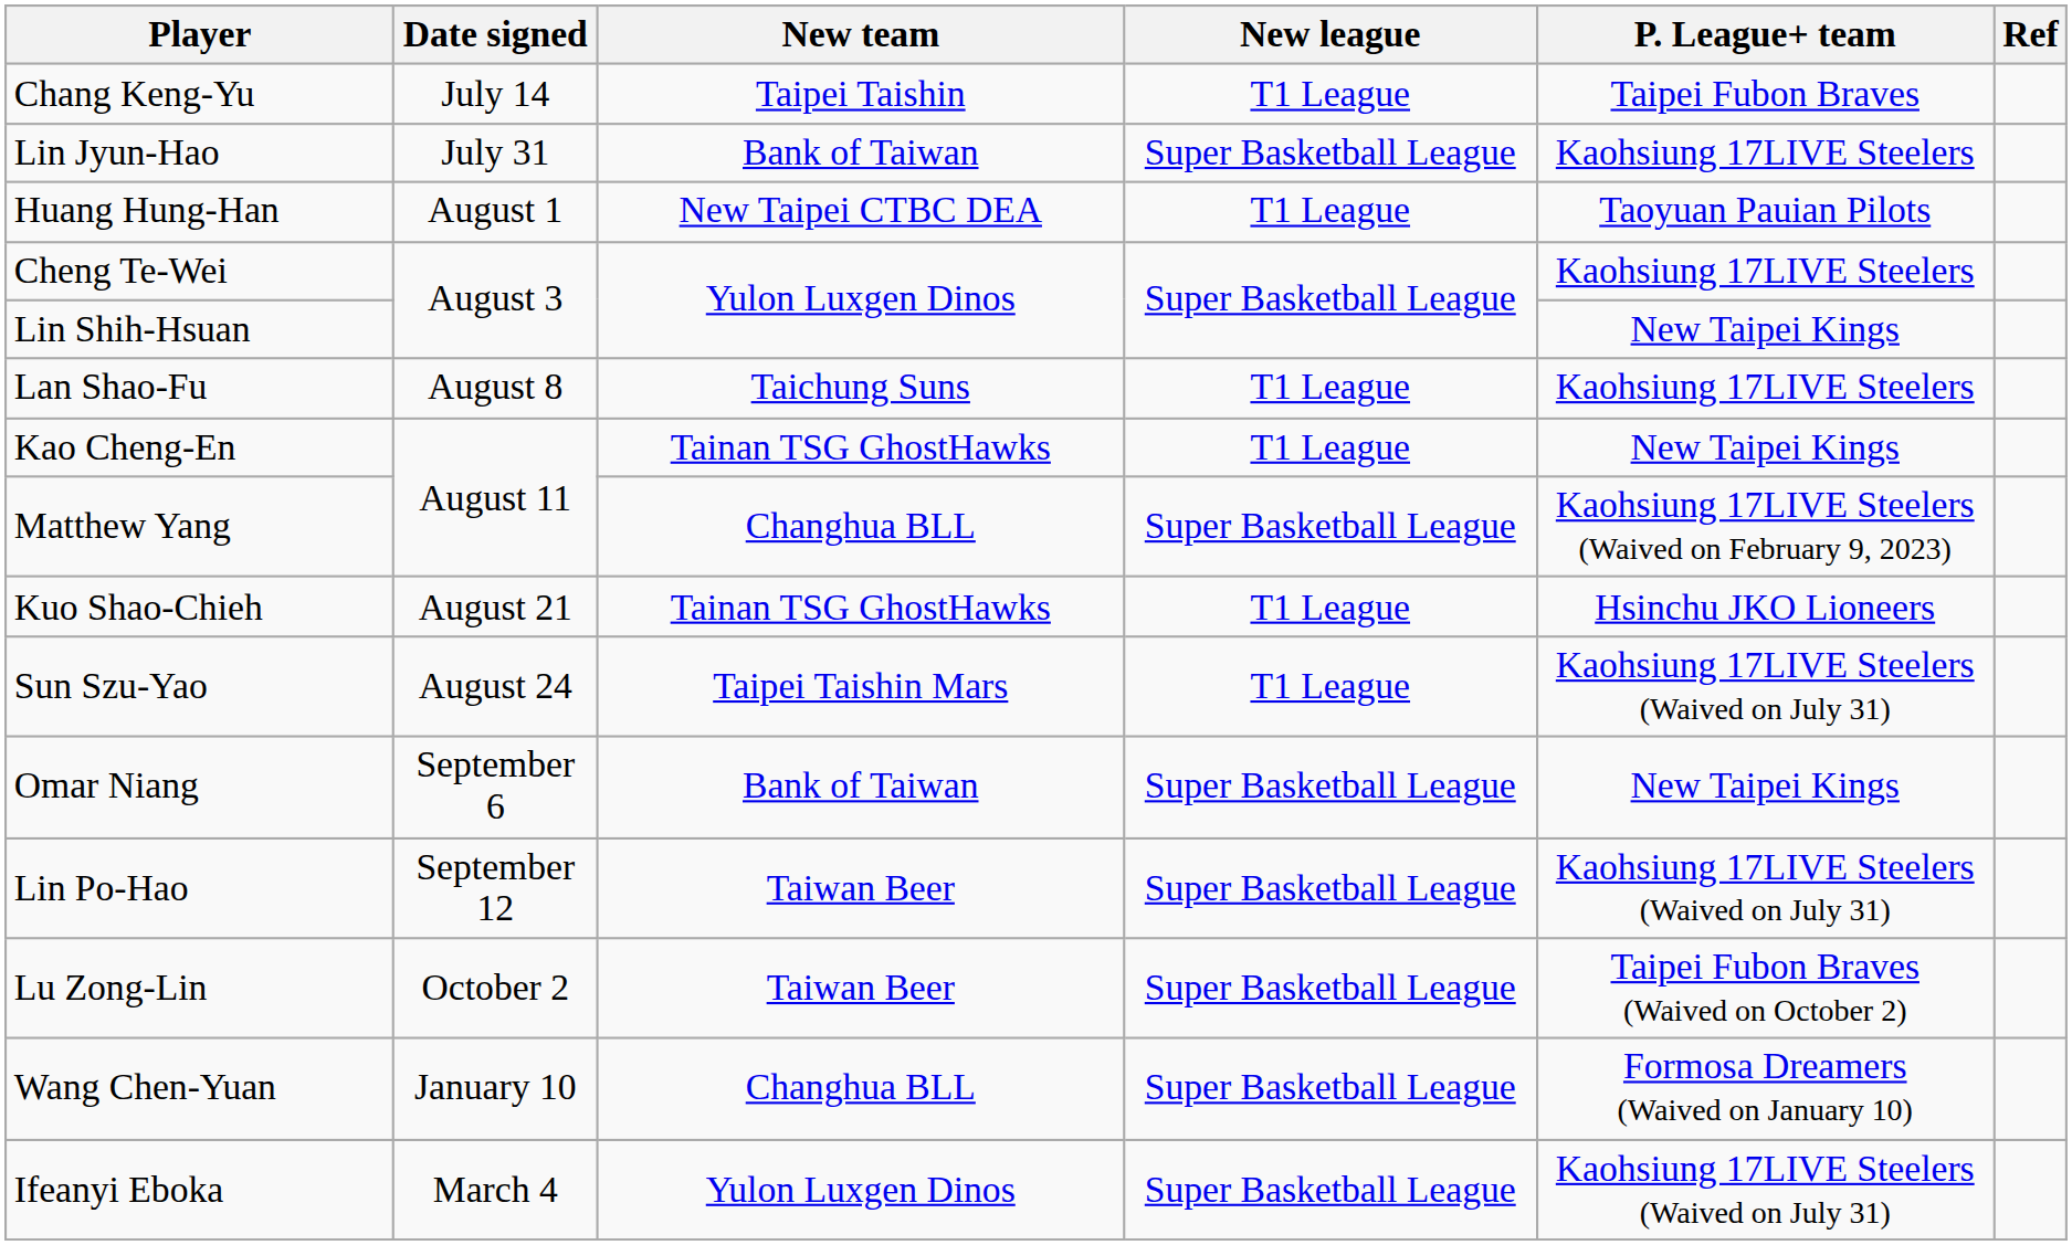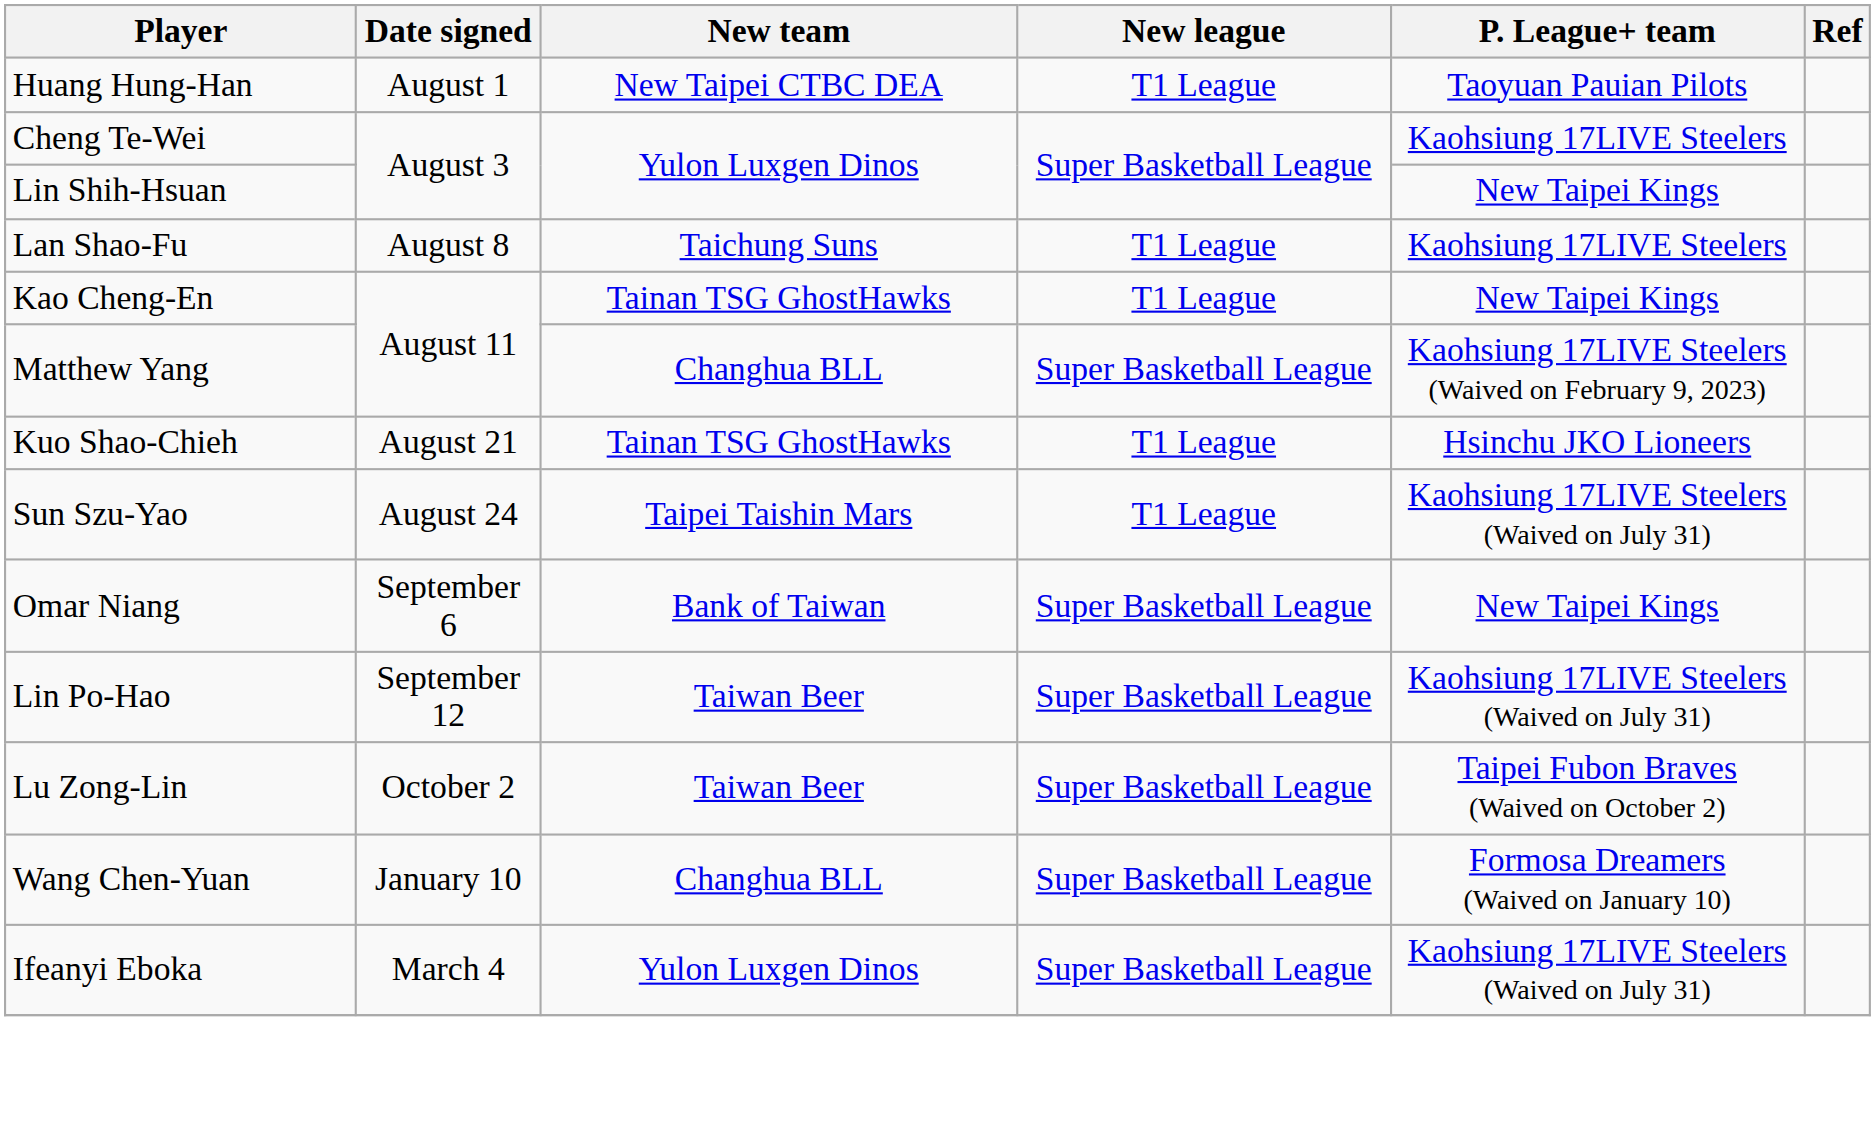- row: Chang Keng-Yu | July 14 | Taipei Taishin | T1 League | Taipei Fubon Braves
- row: Lin Jyun-Hao | July 31 | Bank of Taiwan | Super Basketball League | Kaohsiung 17LIVE Steelers
